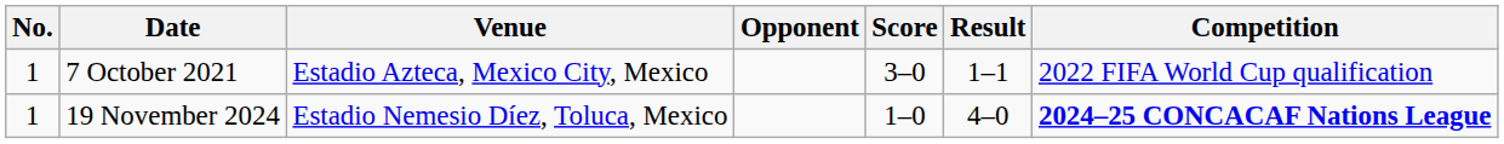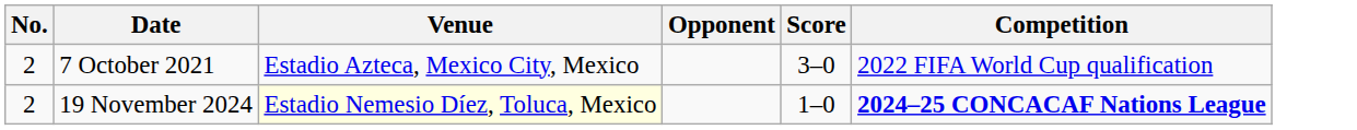- column: Result | 1–1 | 4–0
7 October 2021 | No.: 1 -> 2
19 November 2024 | No.: 1 -> 2
19 November 2024 | Venue: no background -> lightyellow background
